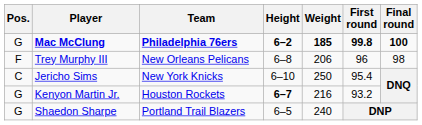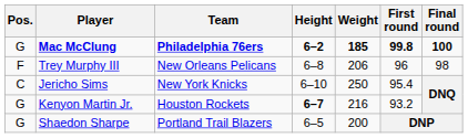Shaedon Sharpe | Weight: 240 -> 200
